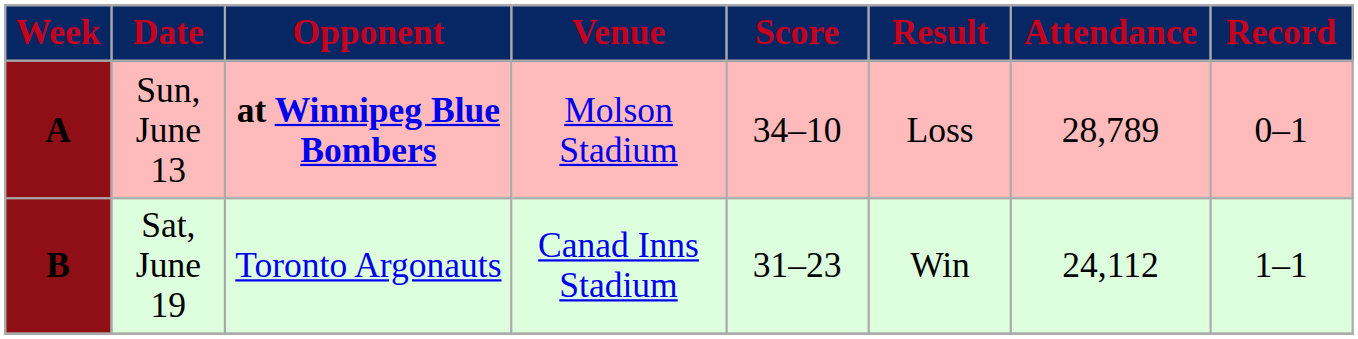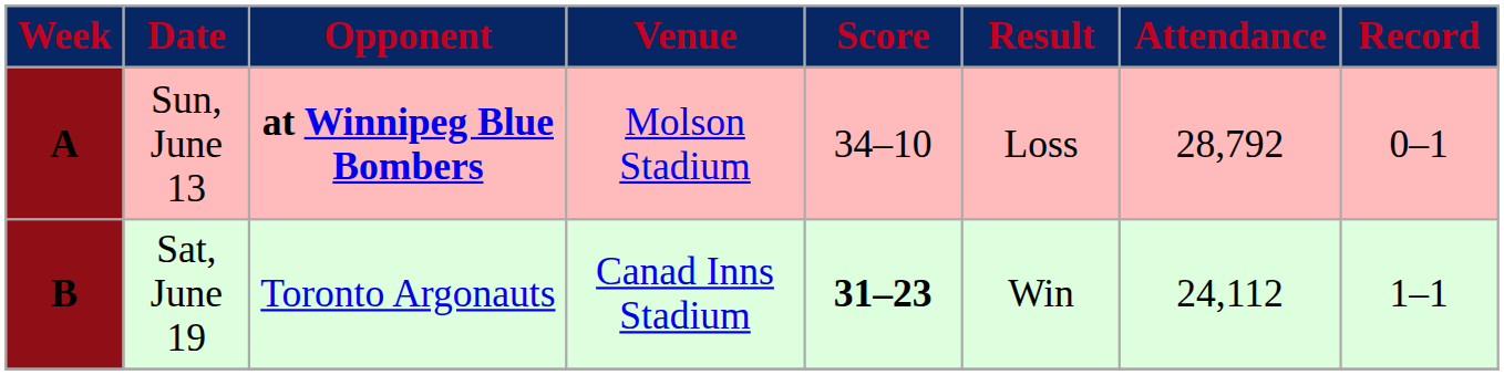Sun, June 13 | Attendance: 28,789 -> 28,792
Sat, June 19 | Score: normal -> bold
